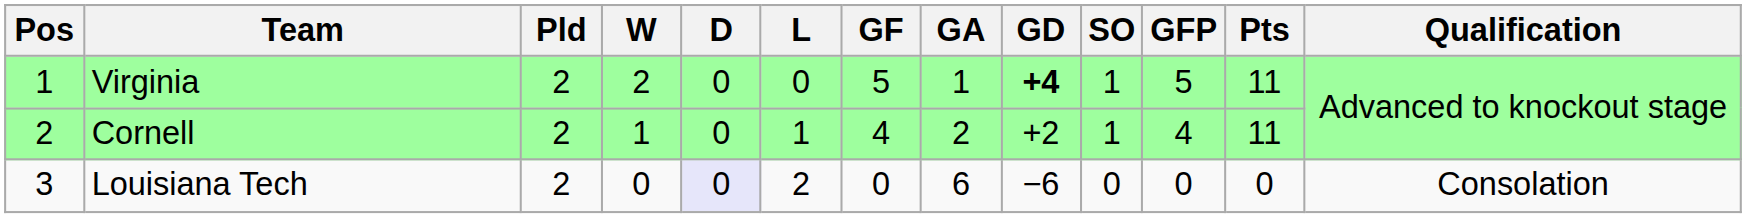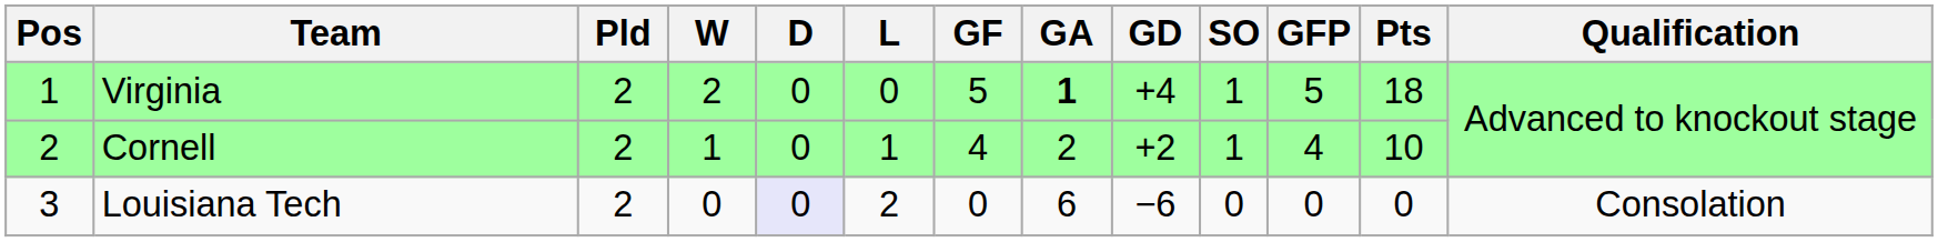Virginia | GA: normal -> bold
Virginia | GD: bold -> normal
Virginia | Pts: 11 -> 18
Cornell | Pts: 11 -> 10
